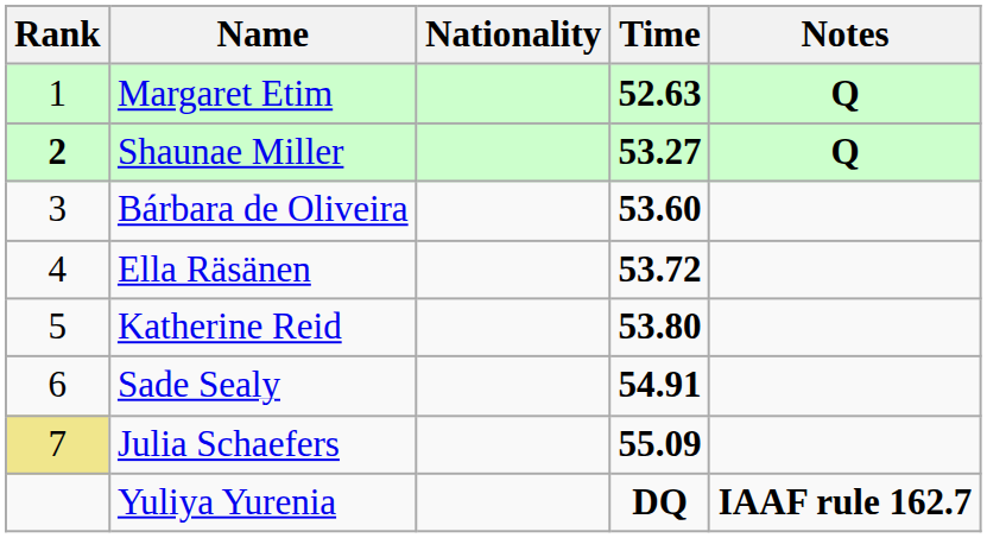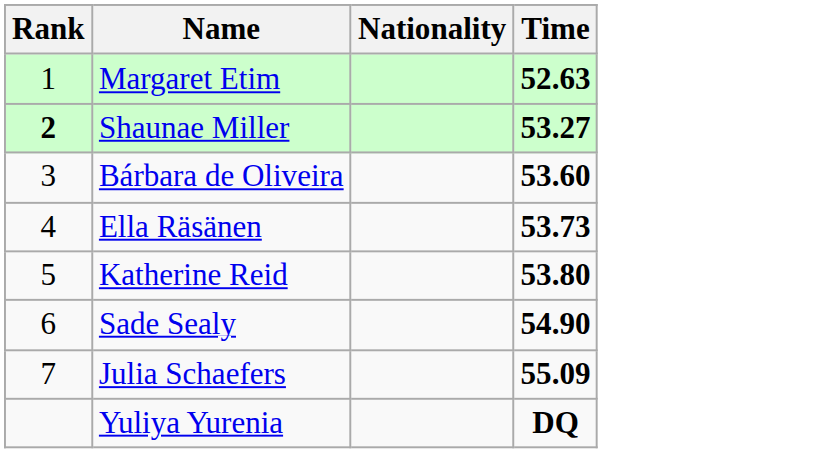- column: Notes | Q | Q | IAAF rule 162.7
Ella Räsänen | Time: 53.72 -> 53.73
Sade Sealy | Time: 54.91 -> 54.90
Julia Schaefers | Rank: khaki background -> no background
